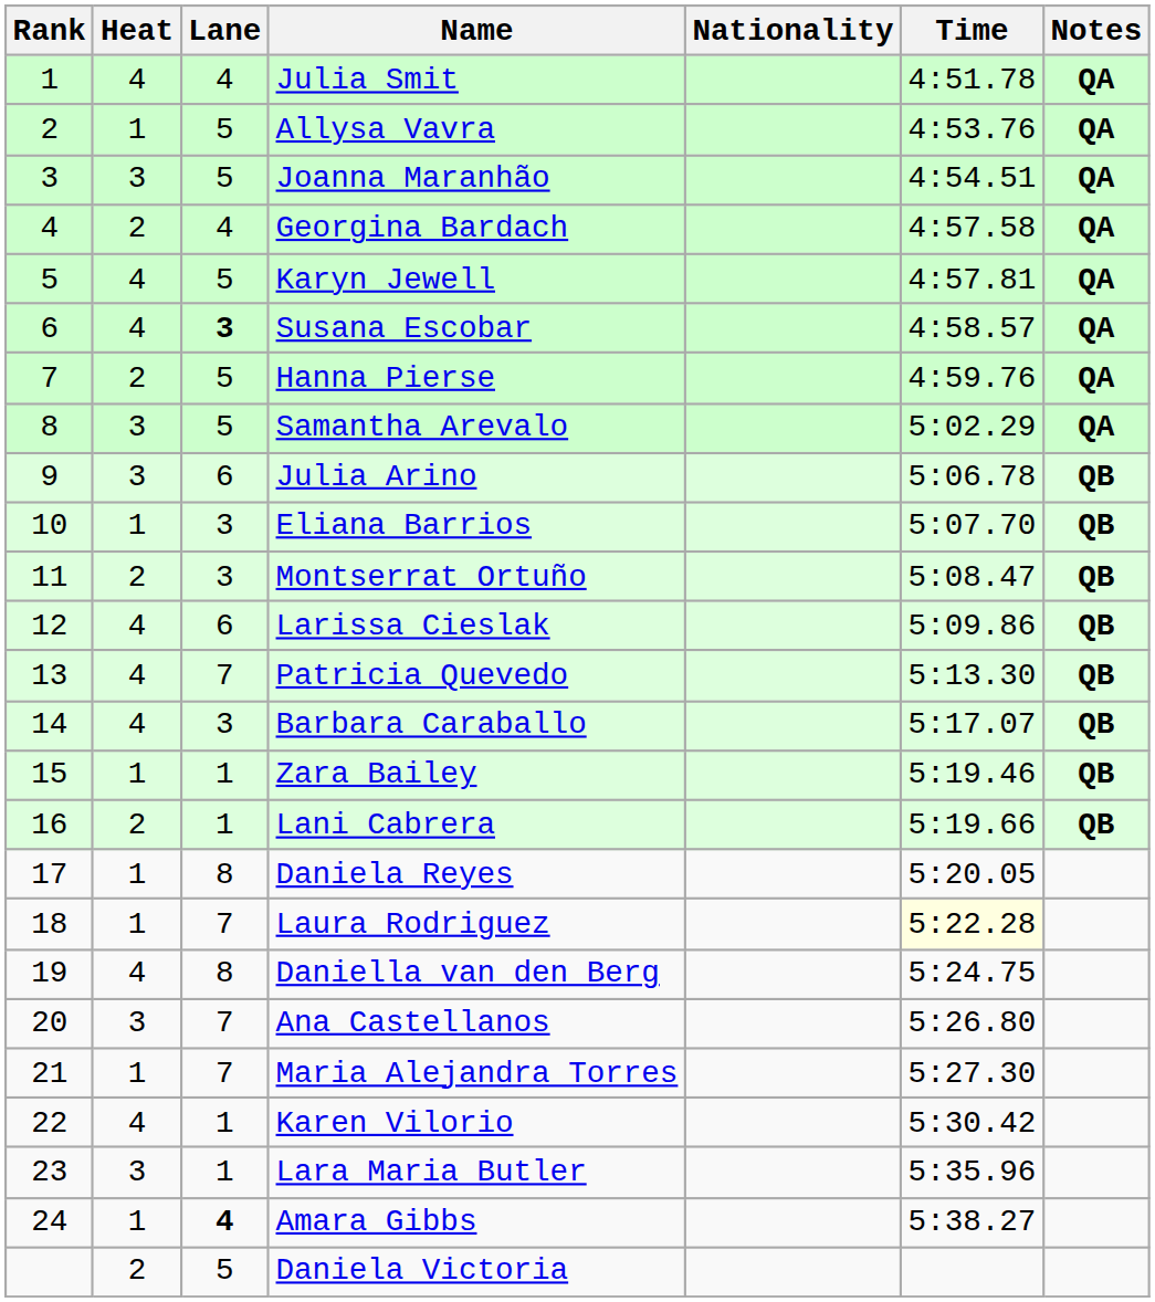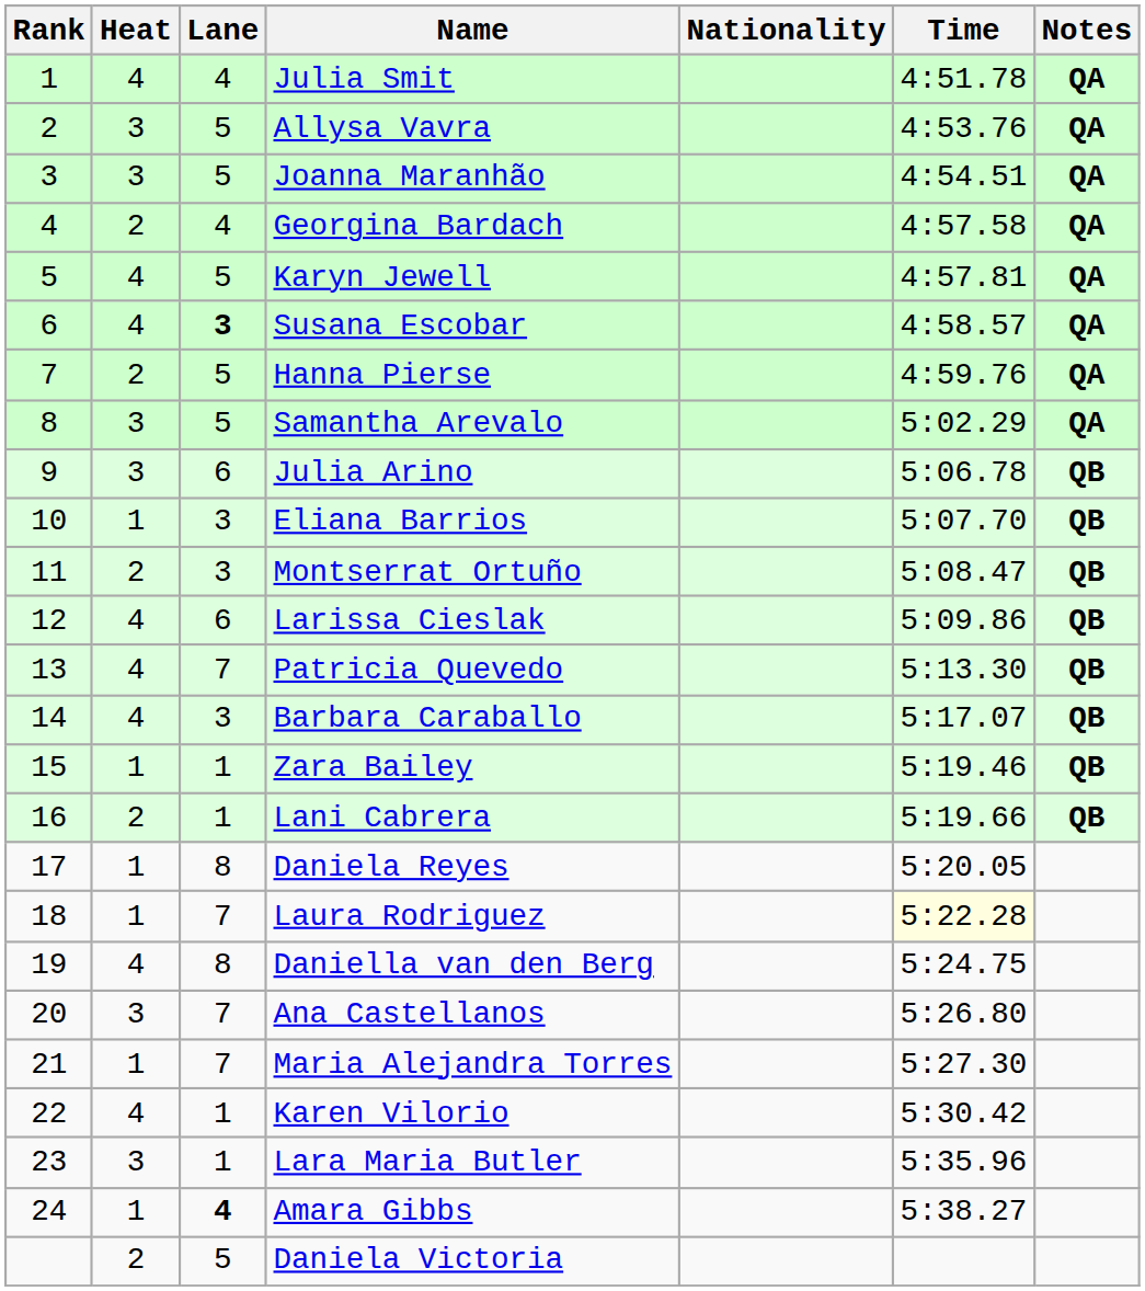Allysa Vavra | Heat: 1 -> 3
